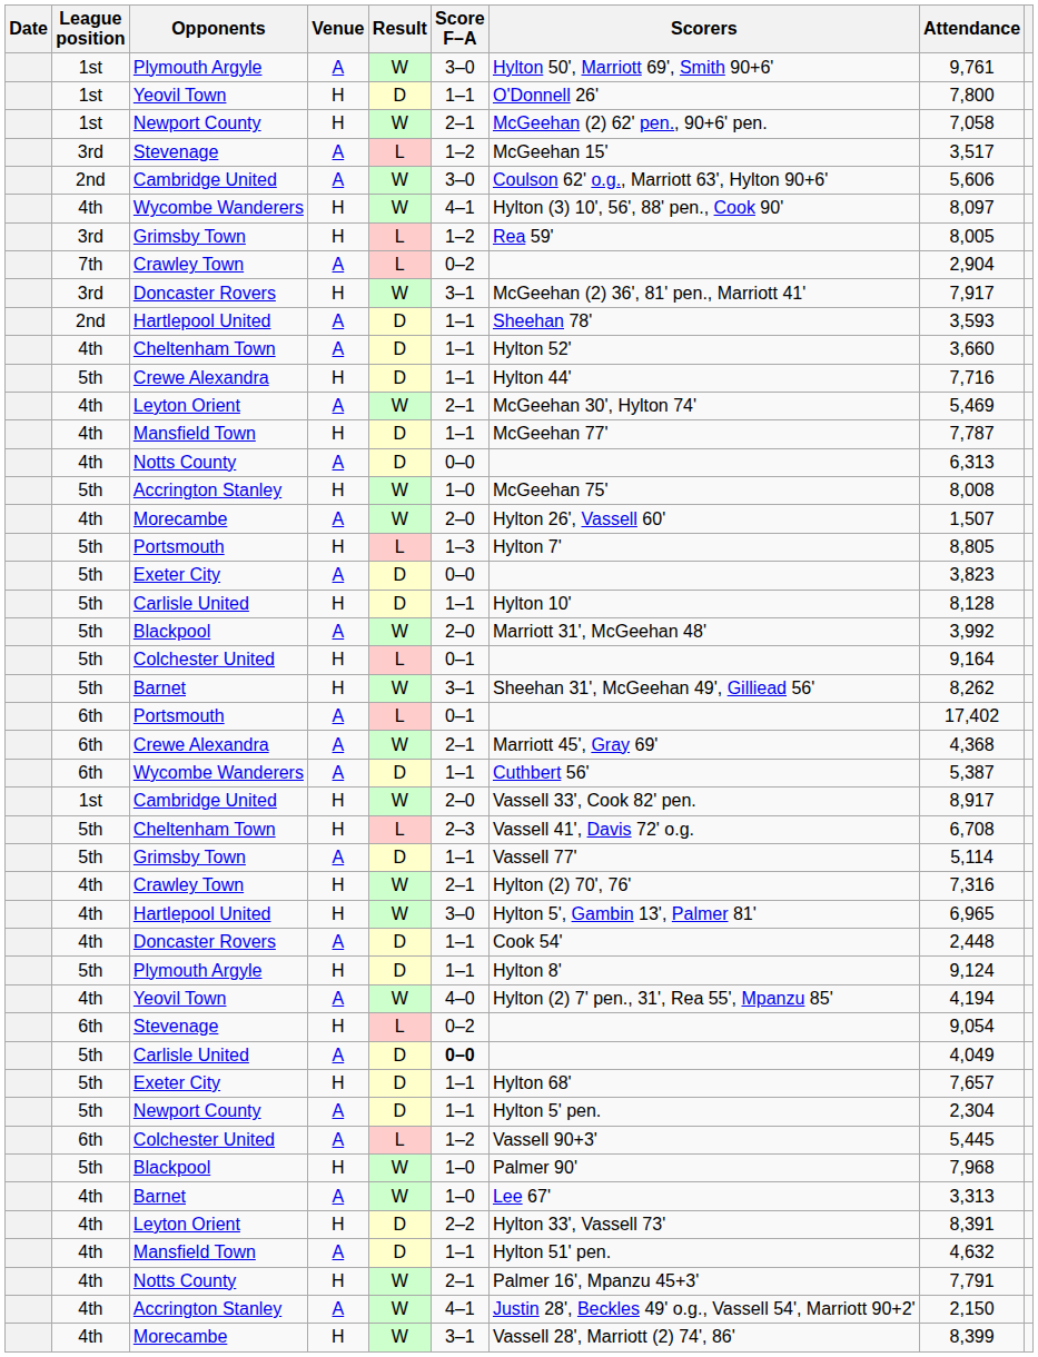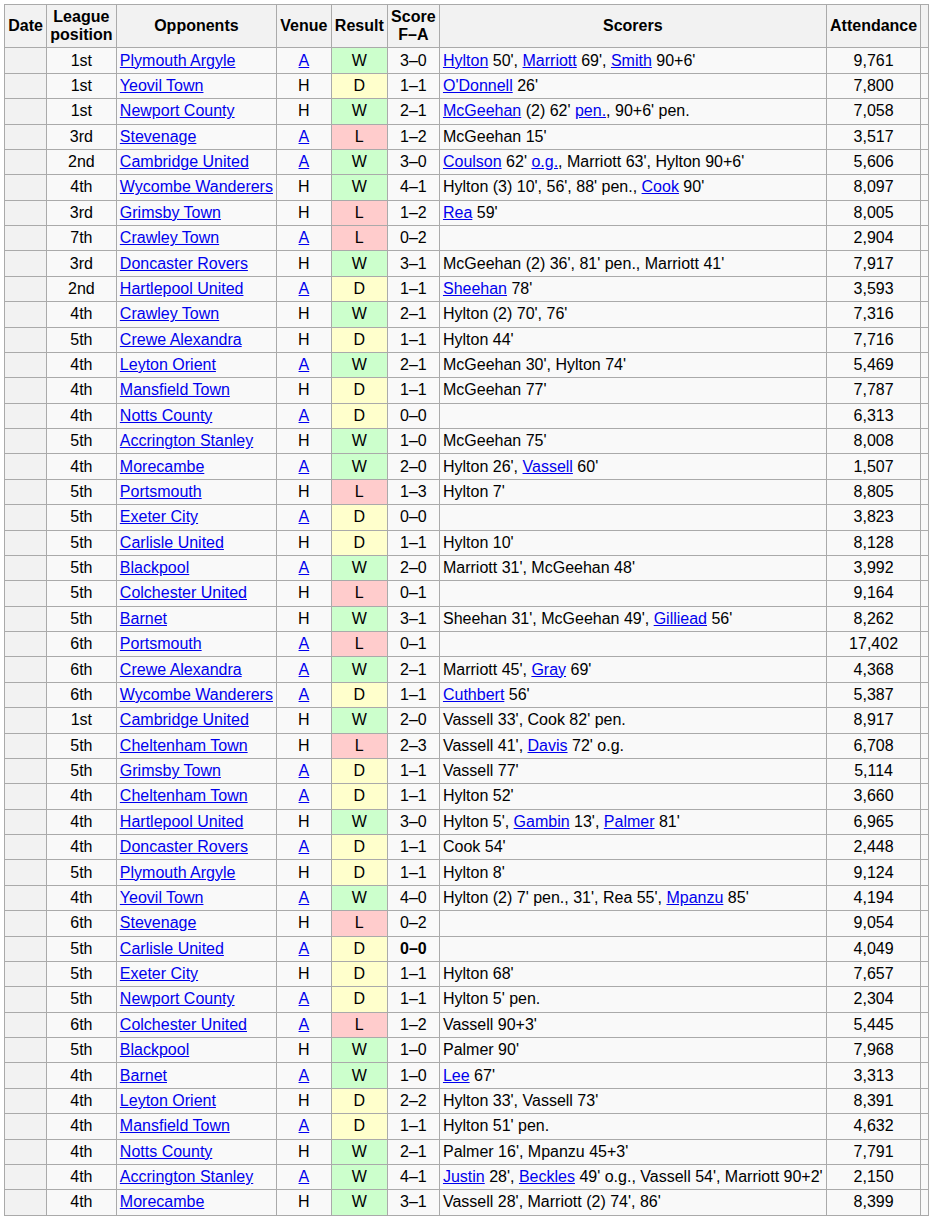rows swapped: Cheltenham Town / A <-> Crawley Town / H
